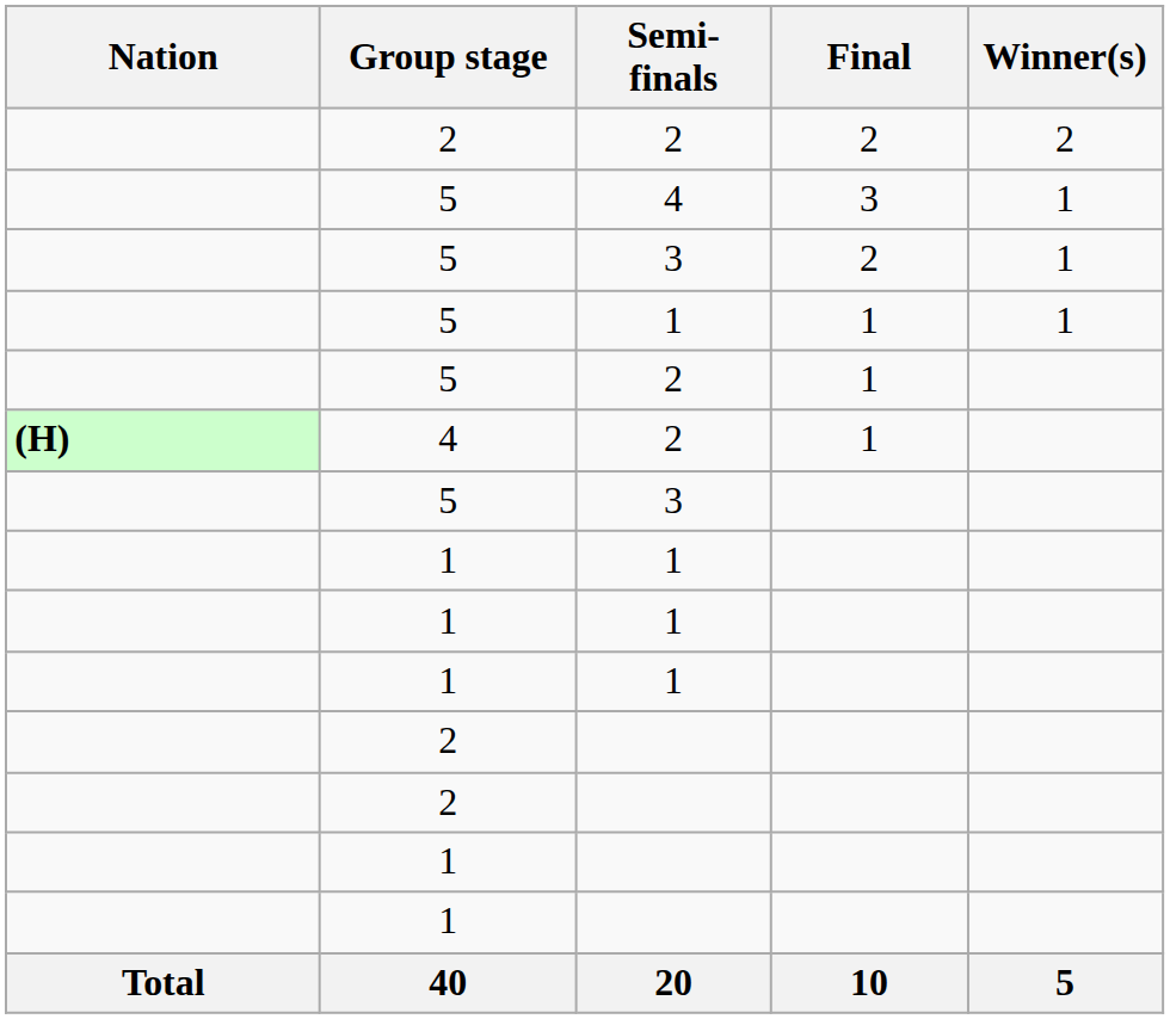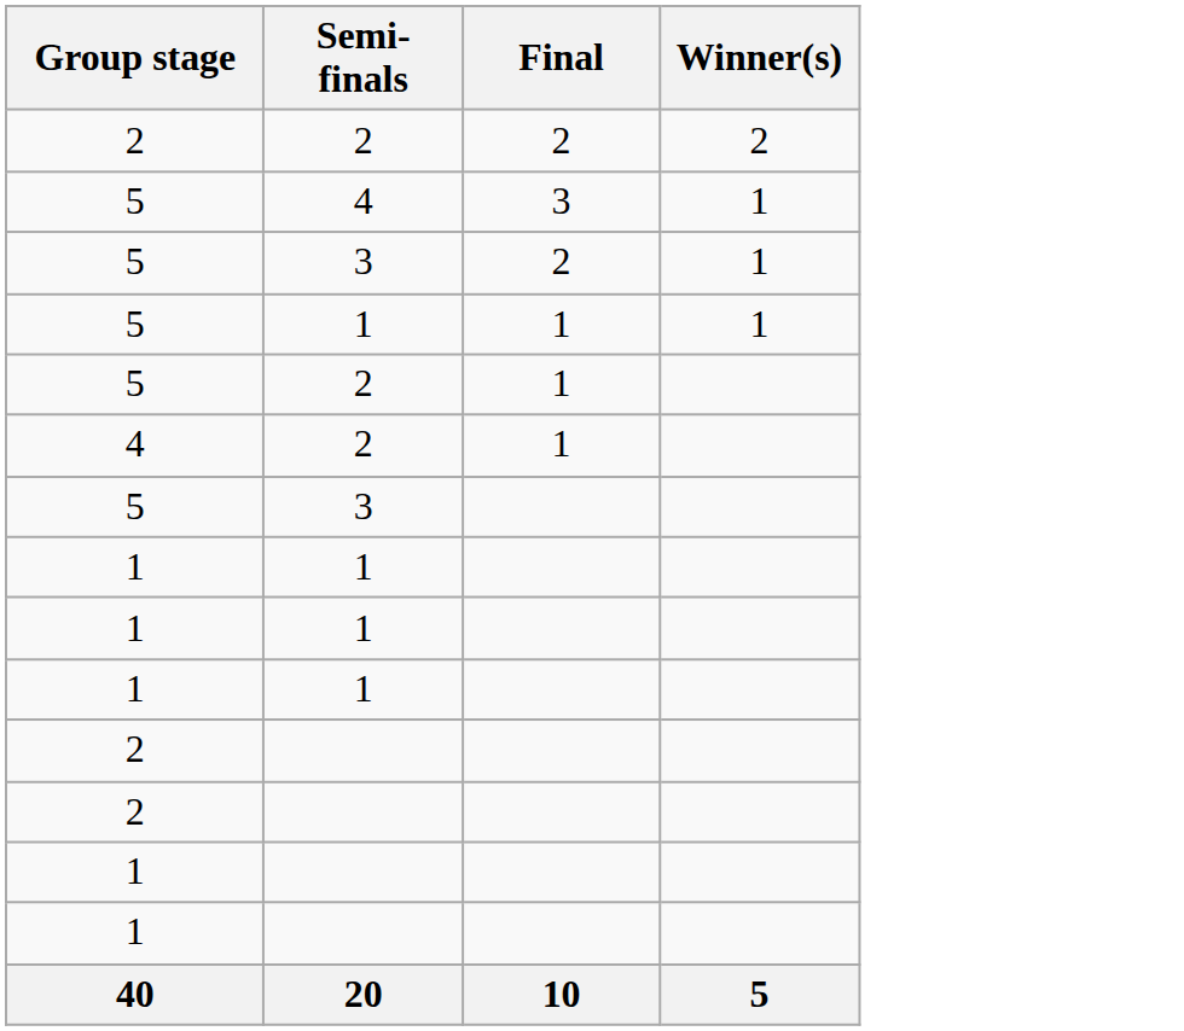- column: Nation | (H) | Total
